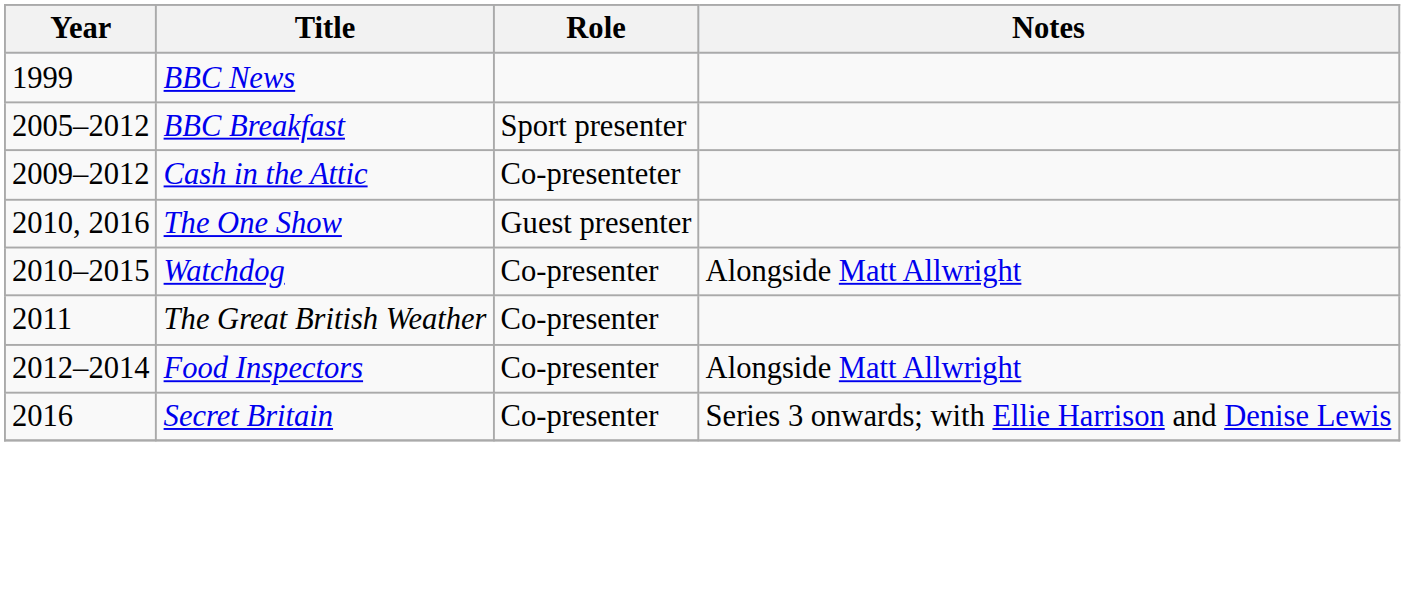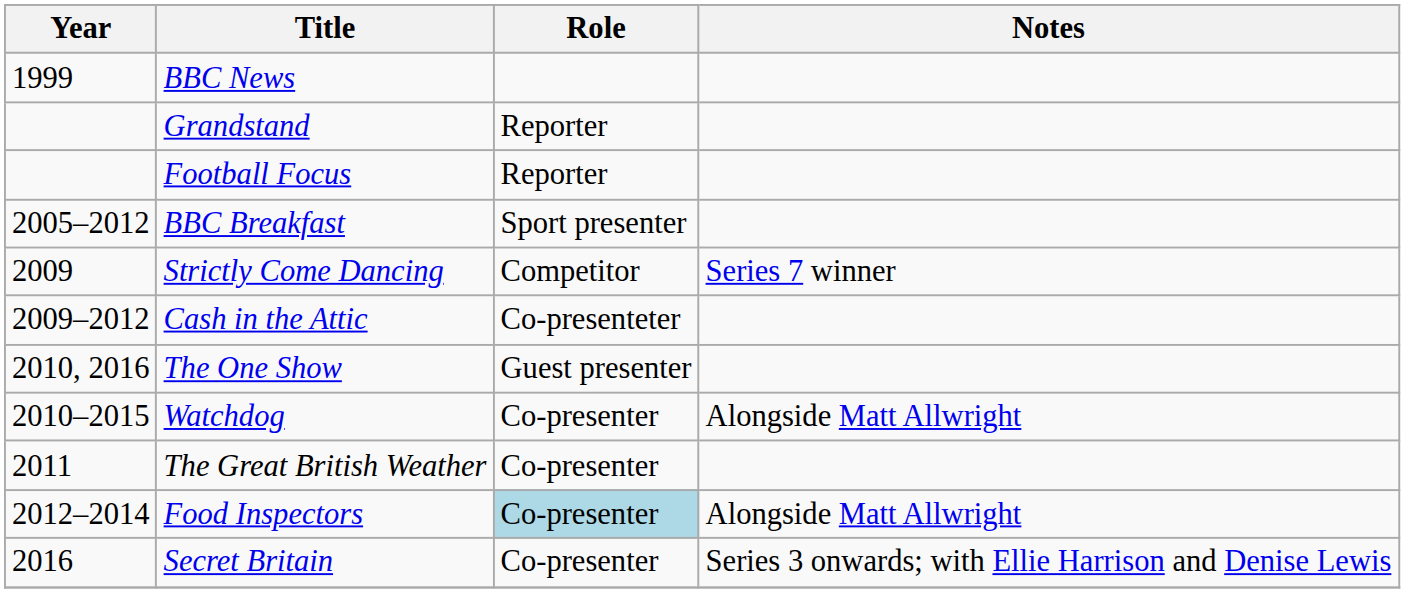+ row: Grandstand | Reporter
+ row: Football Focus | Reporter
+ row: 2009 | Strictly Come Dancing | Competitor | Series 7 winner
Food Inspectors | Role: no background -> lightblue background
